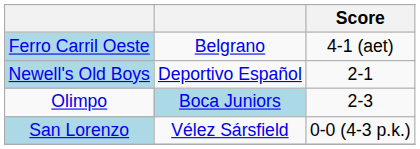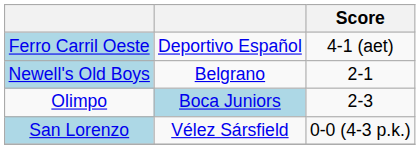Ferro Carril Oeste | column 2: Belgrano -> Deportivo Español
Newell's Old Boys | column 2: Deportivo Español -> Belgrano
